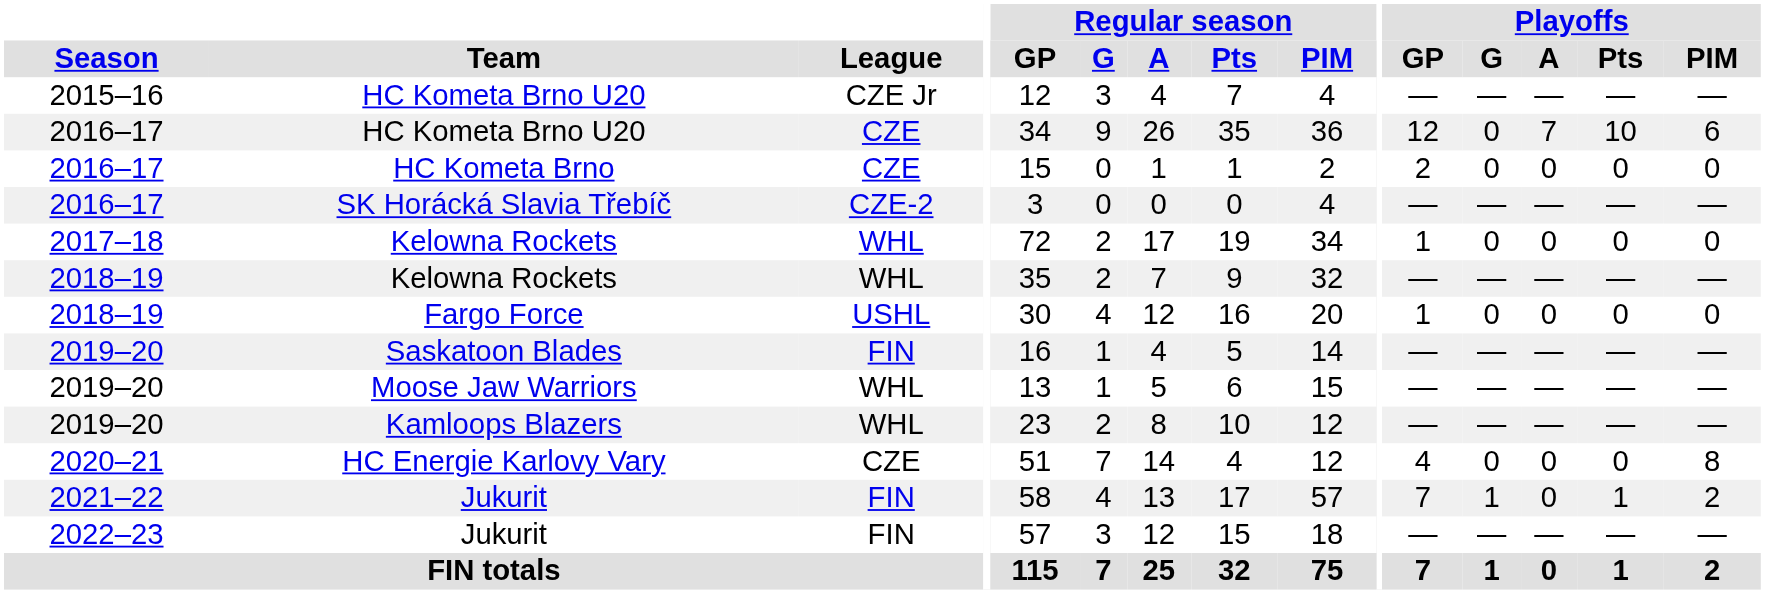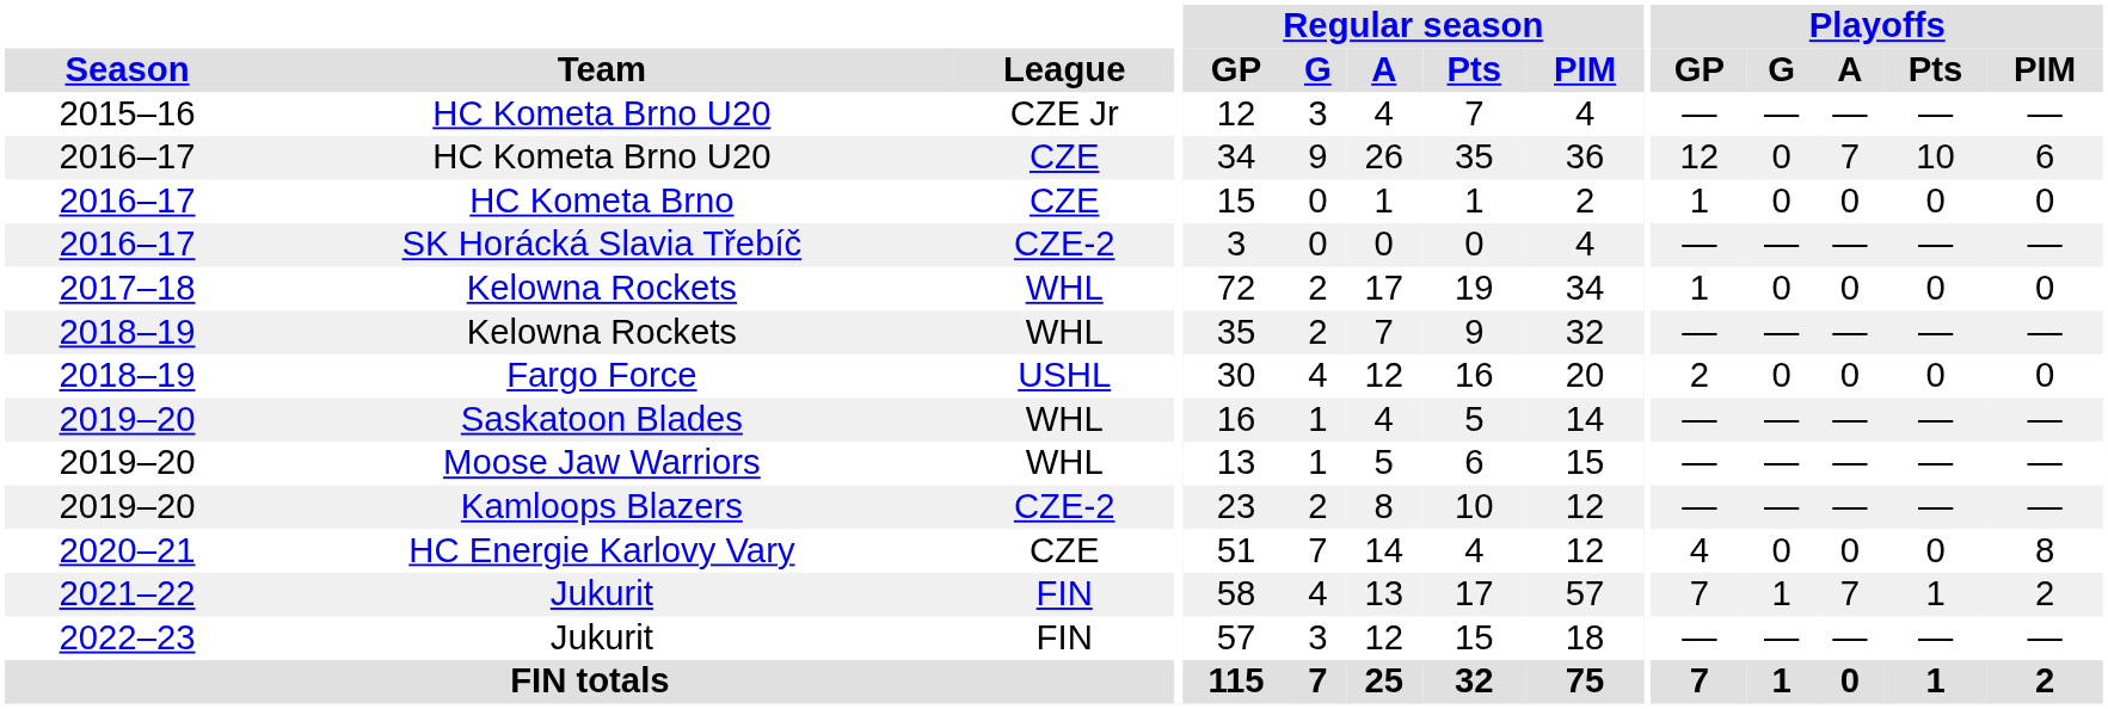HC Kometa Brno | Playoffs / GP: 2 -> 1
Fargo Force | Playoffs / GP: 1 -> 2
Saskatoon Blades | League: FIN -> WHL
Kamloops Blazers | League: WHL -> CZE-2
2021–22 / Jukurit | Playoffs / A: 0 -> 7
